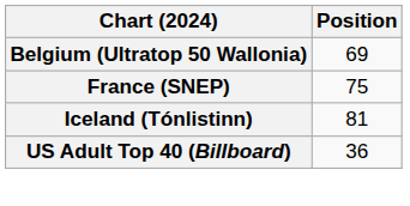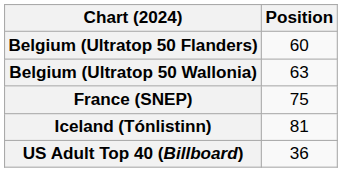+ row: Belgium (Ultratop 50 Flanders) | 60
Belgium (Ultratop 50 Wallonia) | Position: 69 -> 63
